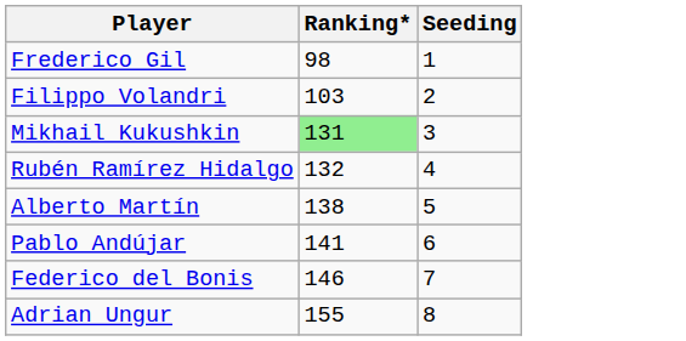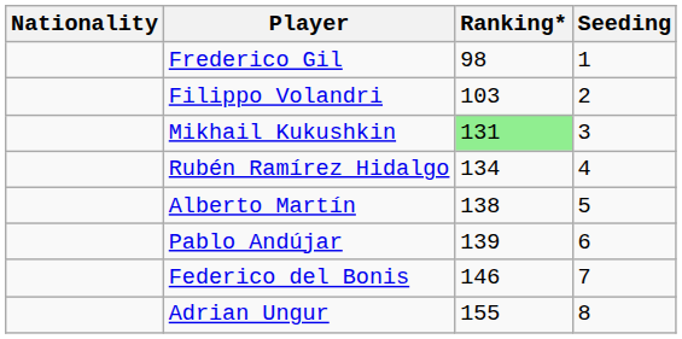+ column: Nationality
Rubén Ramírez Hidalgo | Ranking*: 132 -> 134
Pablo Andújar | Ranking*: 141 -> 139
